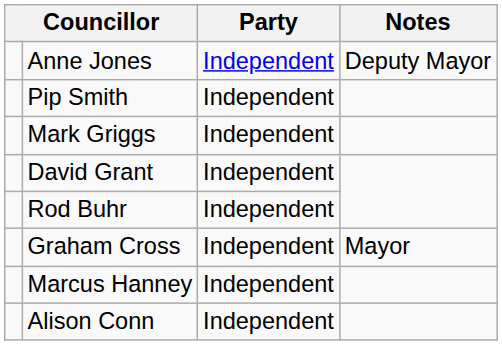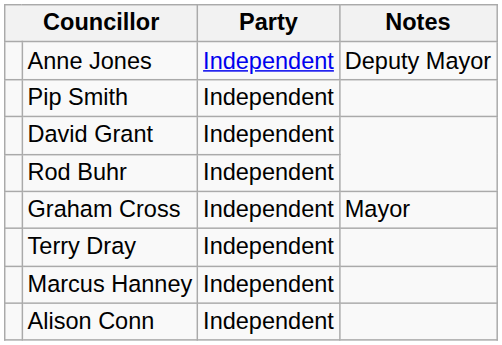- row: Mark Griggs | Independent
+ row: Terry Dray | Independent
